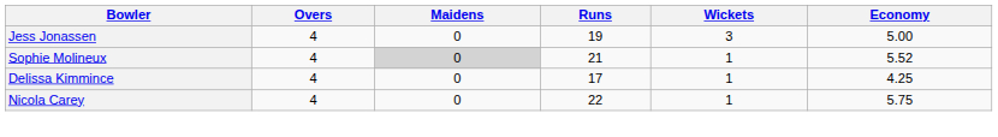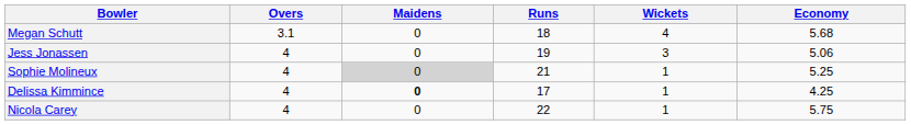+ row: Megan Schutt | 3.1 | 0 | 18 | 4 | 5.68
Jess Jonassen | Economy: 5.00 -> 5.06
Sophie Molineux | Economy: 5.52 -> 5.25
Delissa Kimmince | Maidens: normal -> bold
